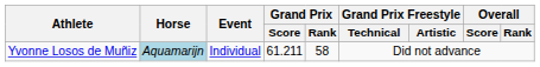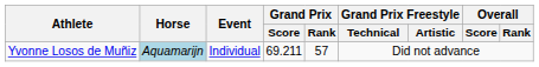Yvonne Losos de Muñiz | Grand Prix / Score: 61.211 -> 69.211
Yvonne Losos de Muñiz | Grand Prix / Rank: 58 -> 57
